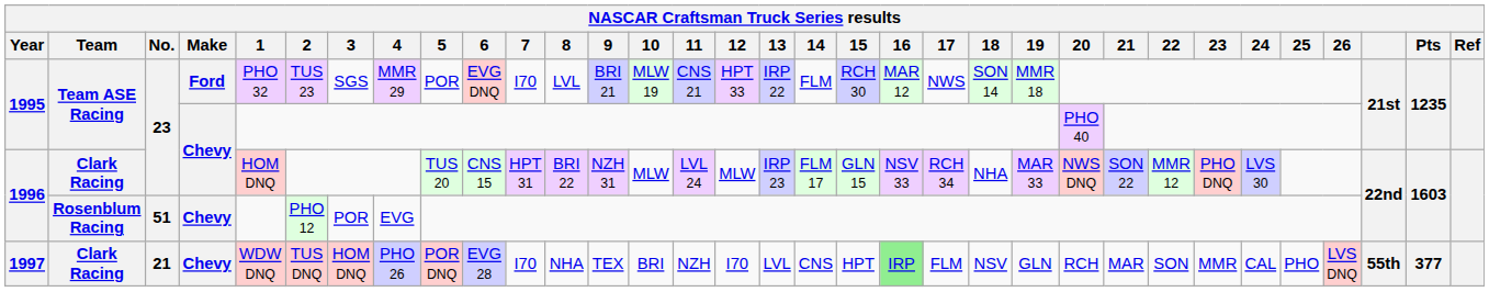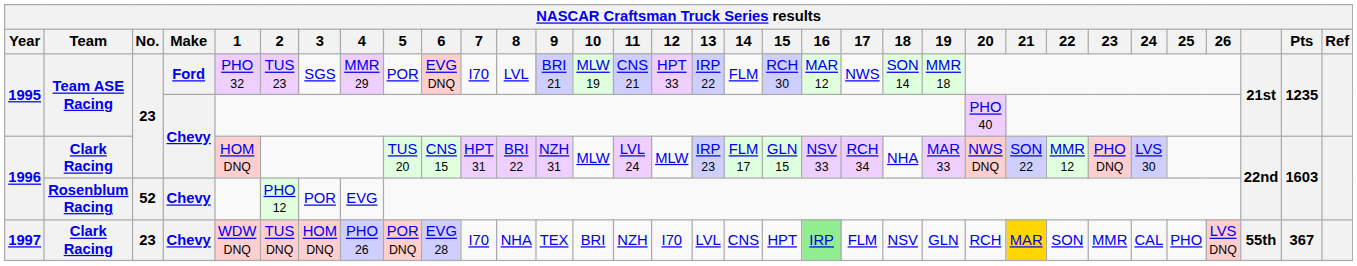1996 / Rosenblum Racing | No.: 51 -> 52
1997 | No.: 21 -> 23
1997 | 21: no background -> gold background
1997 | Pts: 377 -> 367
